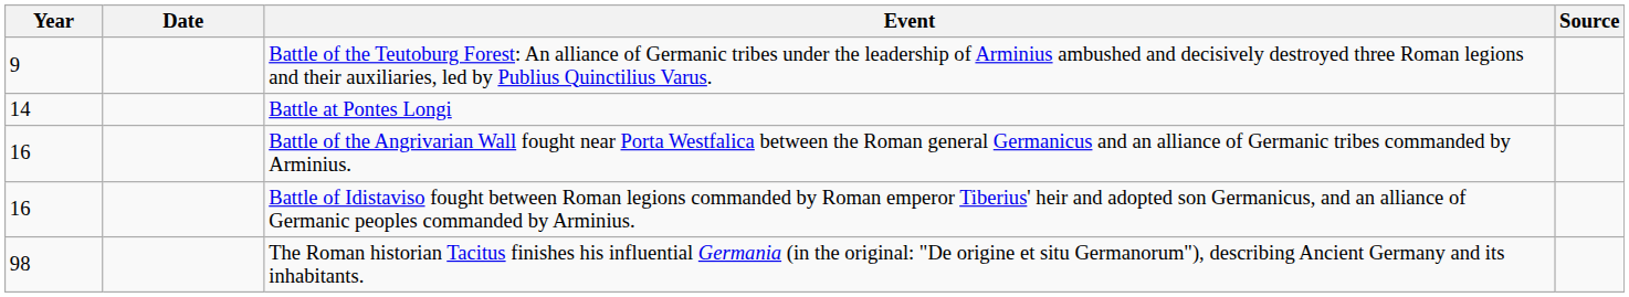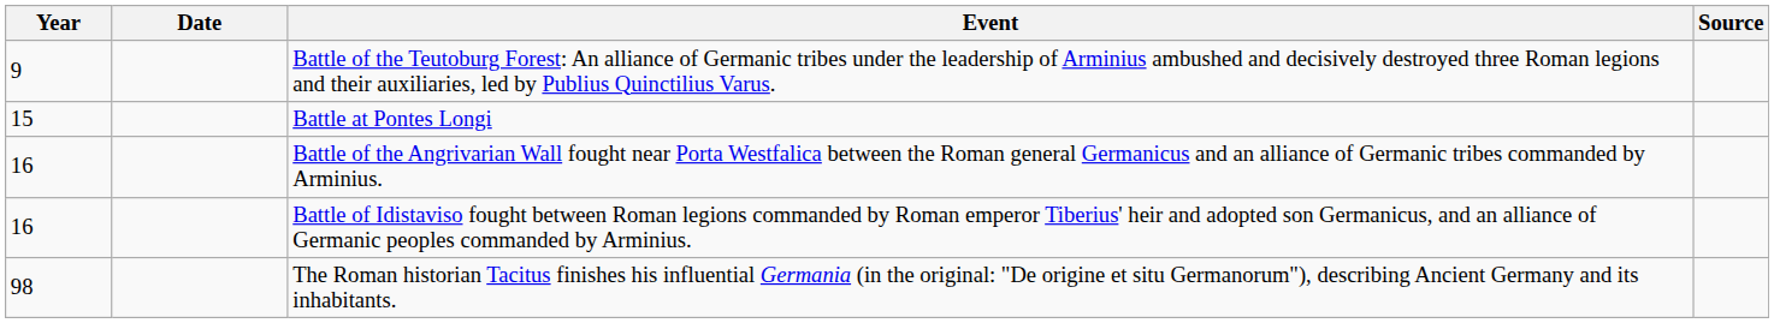Battle at Pontes Longi | Year: 14 -> 15
